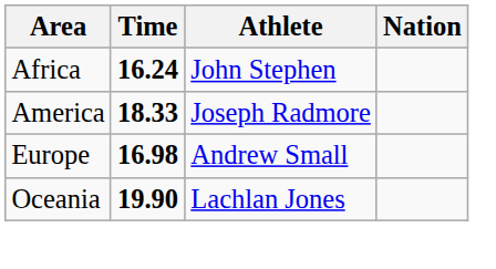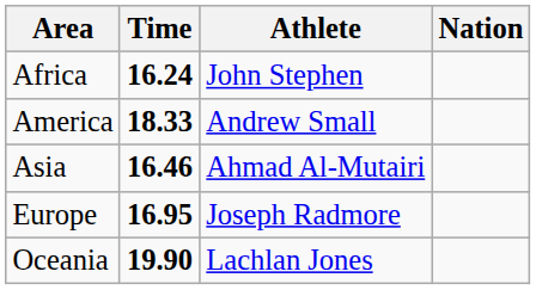America | Athlete: Joseph Radmore -> Andrew Small
+ row: Asia | 16.46 | Ahmad Al-Mutairi
Europe | Time: 16.98 -> 16.95
Europe | Athlete: Andrew Small -> Joseph Radmore
